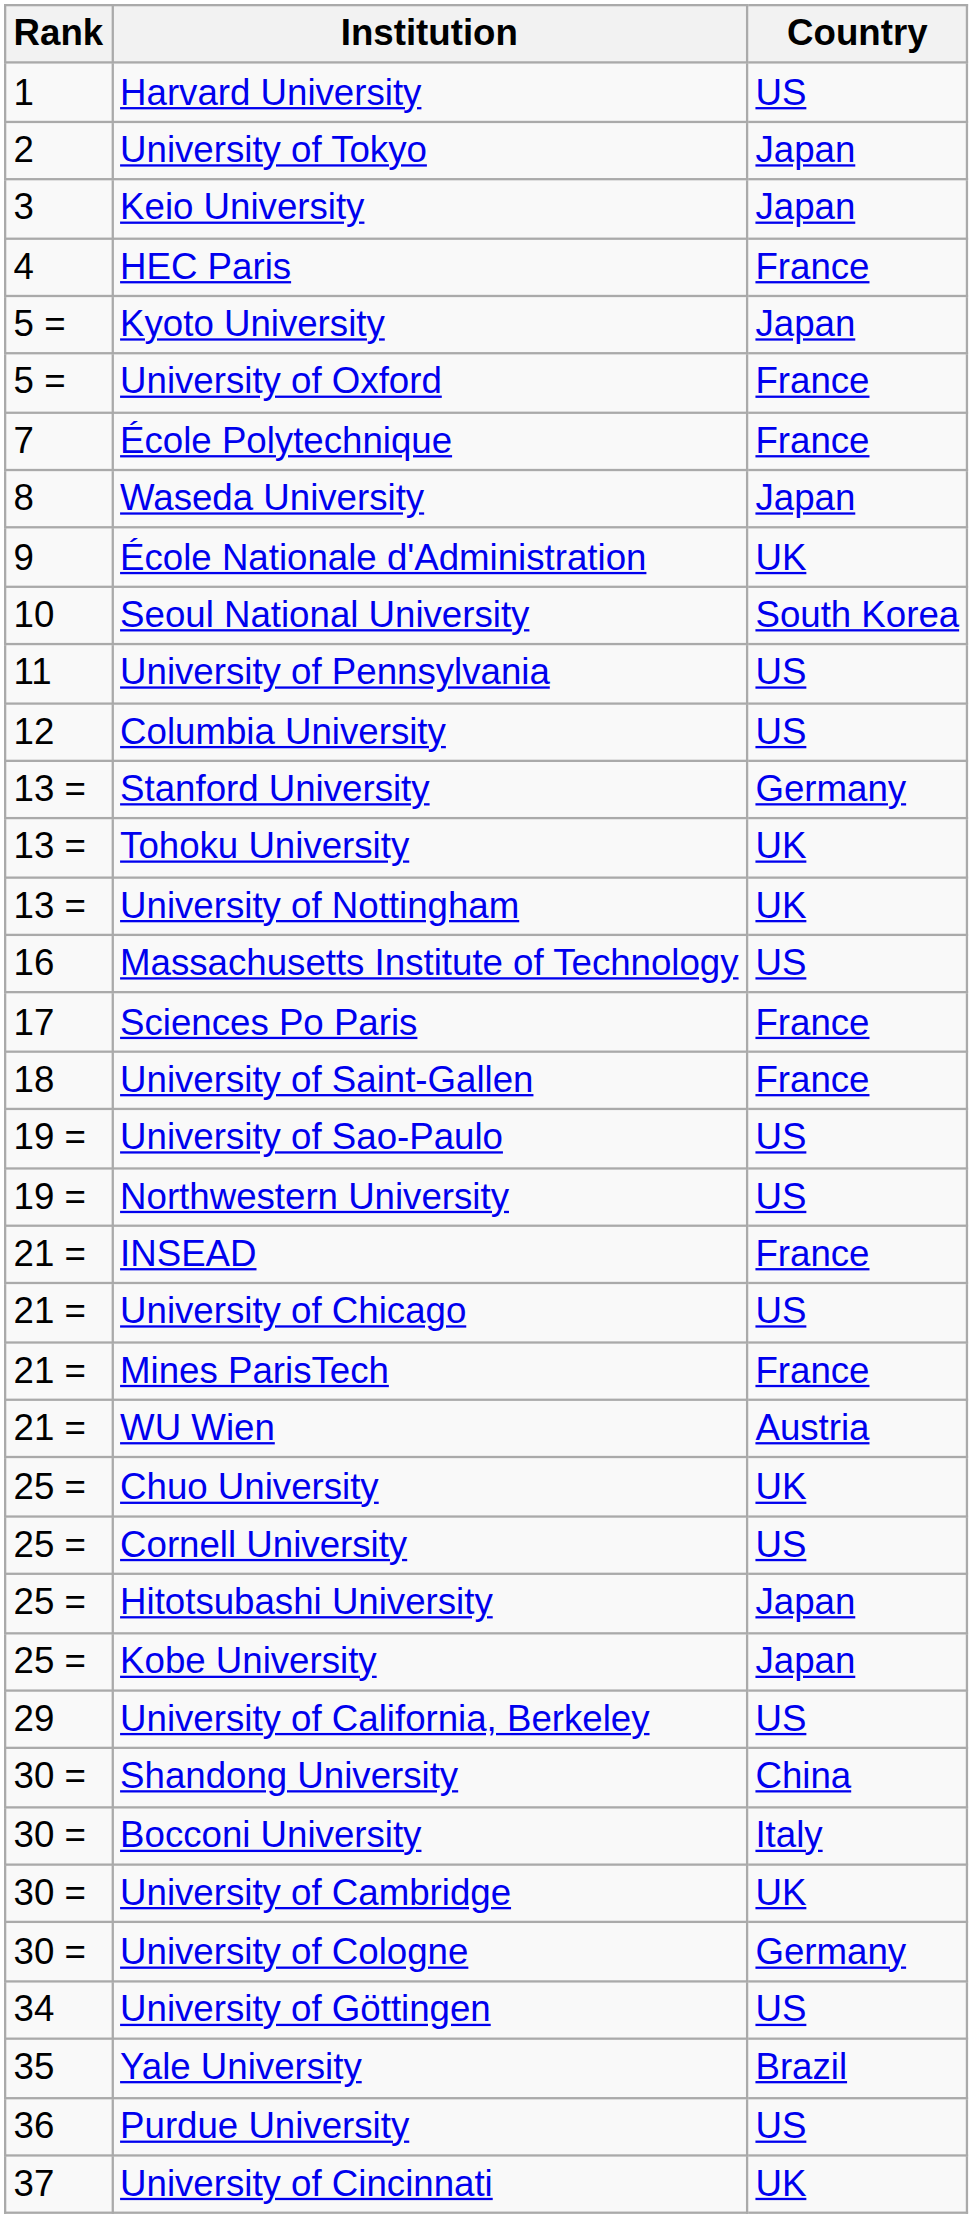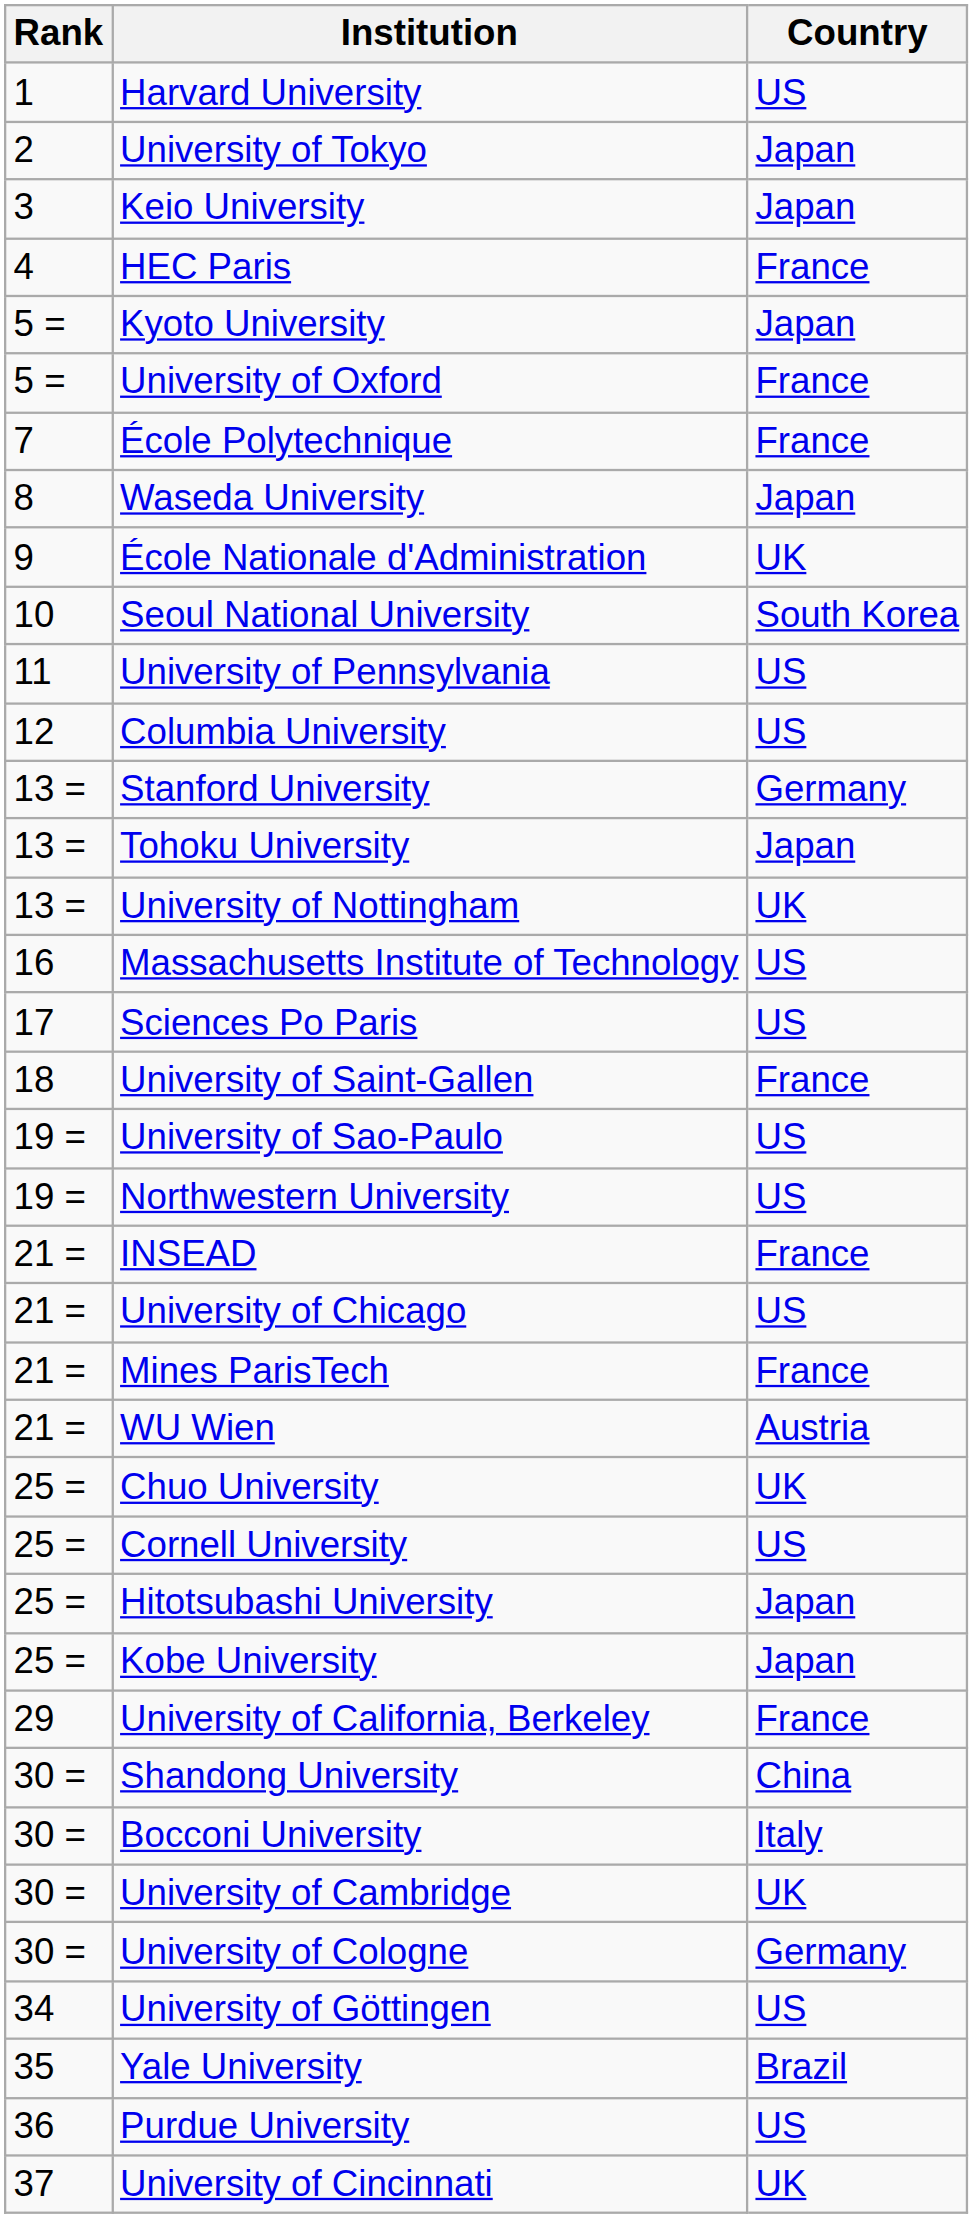Tohoku University | Country: UK -> Japan
Sciences Po Paris | Country: France -> US
University of California, Berkeley | Country: US -> France
